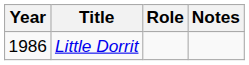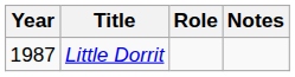Little Dorrit | Year: 1986 -> 1987
